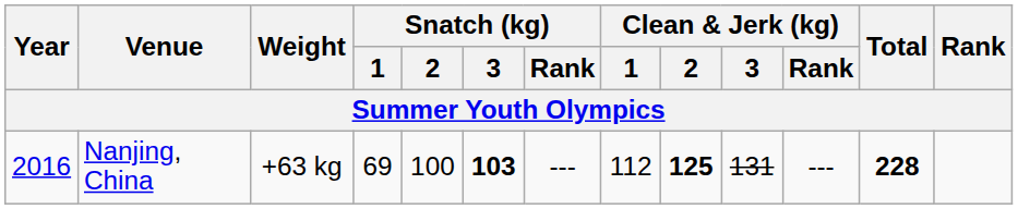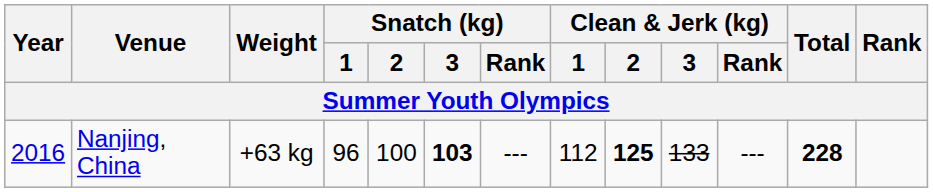Nanjing, China | Snatch (kg) / 1: 69 -> 96
Nanjing, China | Clean & Jerk (kg) / 3: 131 -> 133
